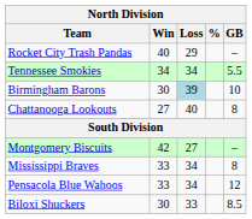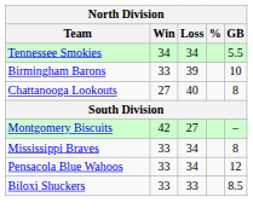- row: Rocket City Trash Pandas | 40 | 29 | –
Birmingham Barons | Win: 30 -> 33
Birmingham Barons | Loss: lightblue background -> no background
Biloxi Shuckers | Win: 30 -> 33
